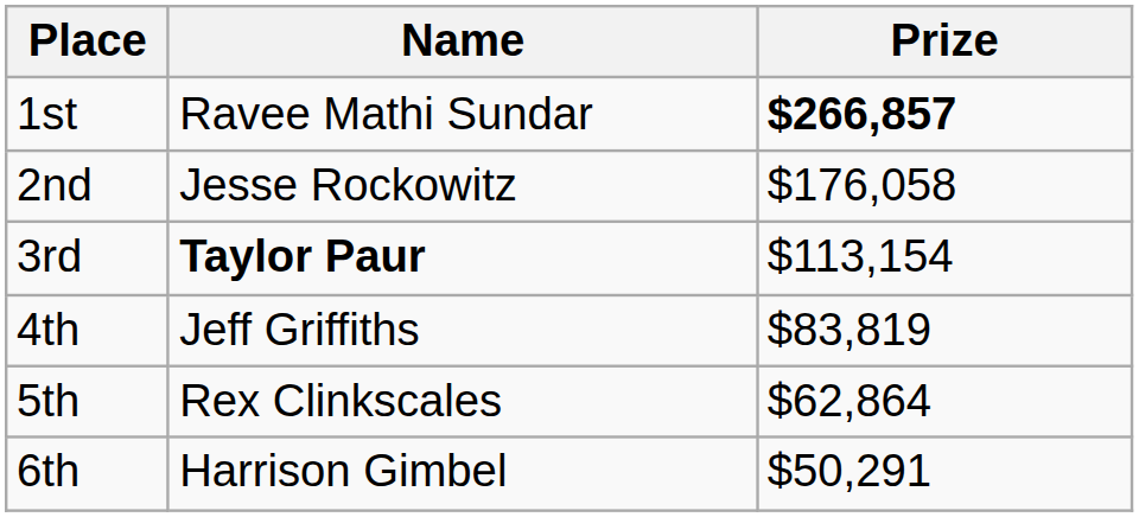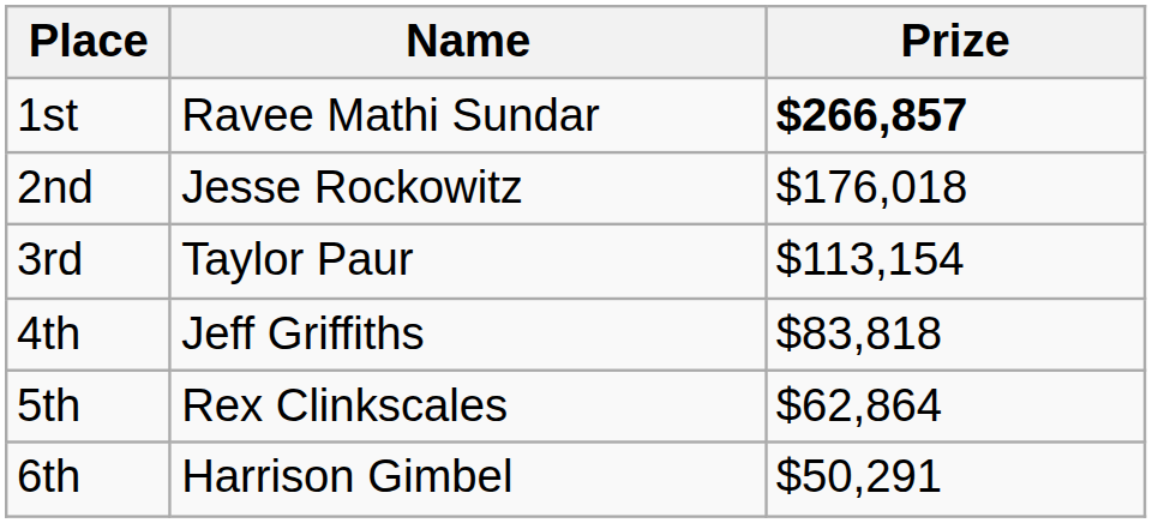2nd | Prize: $176,058 -> $176,018
3rd | Name: bold -> normal
4th | Prize: $83,819 -> $83,818
